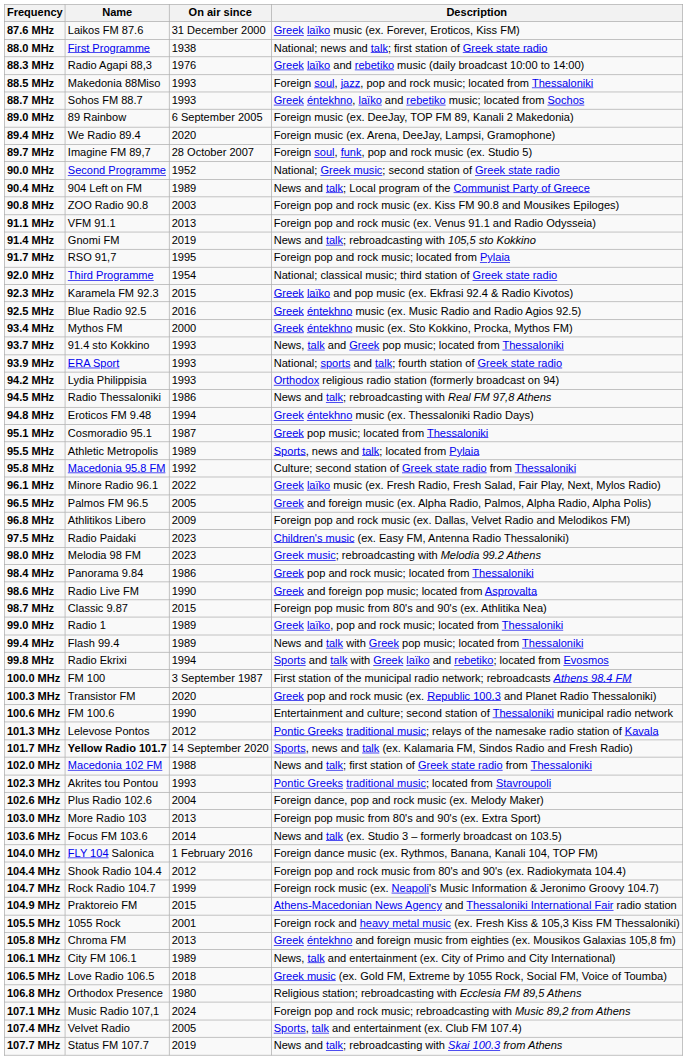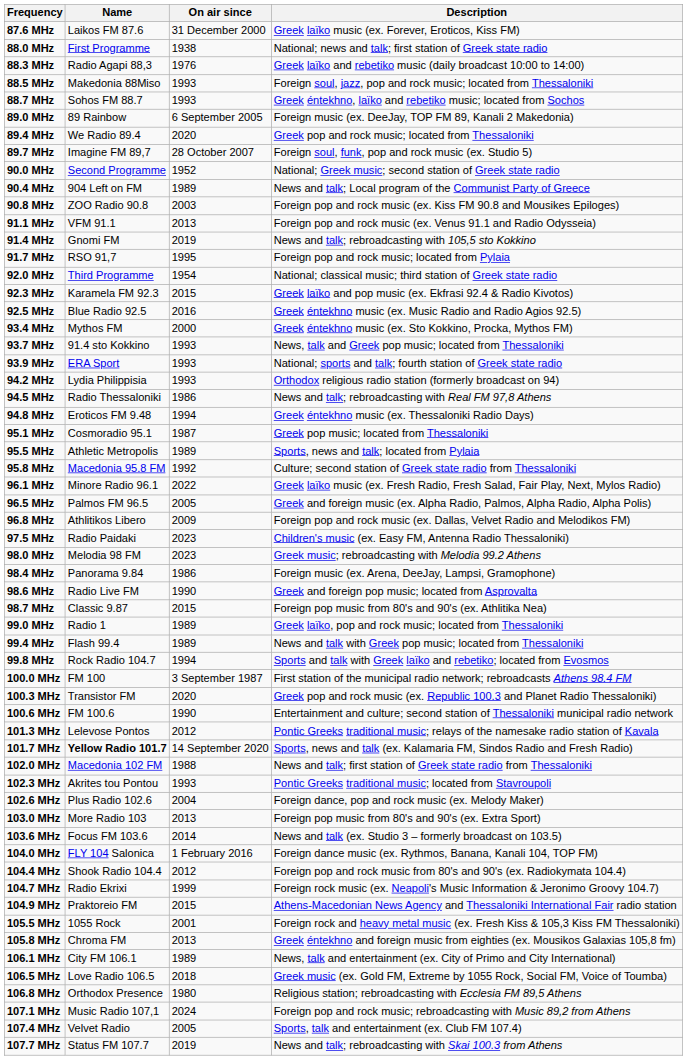89.4 MHz | Description: Foreign music (ex. Arena, DeeJay, Lampsi, Gramophone) -> Greek pop and rock music; located from Thessaloniki
98.4 MHz | Description: Greek pop and rock music; located from Thessaloniki -> Foreign music (ex. Arena, DeeJay, Lampsi, Gramophone)
99.8 MHz | Name: Radio Ekrixi -> Rock Radio 104.7
104.7 MHz | Name: Rock Radio 104.7 -> Radio Ekrixi
